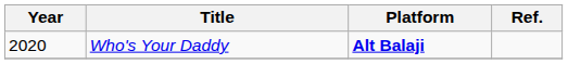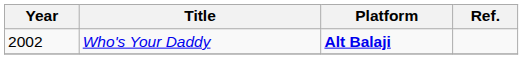Who's Your Daddy | Year: 2020 -> 2002
